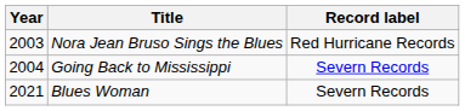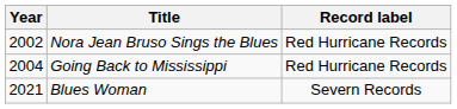Nora Jean Bruso Sings the Blues | Year: 2003 -> 2002
Going Back to Mississippi | Record label: Severn Records -> Red Hurricane Records
